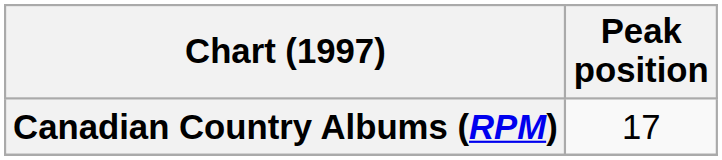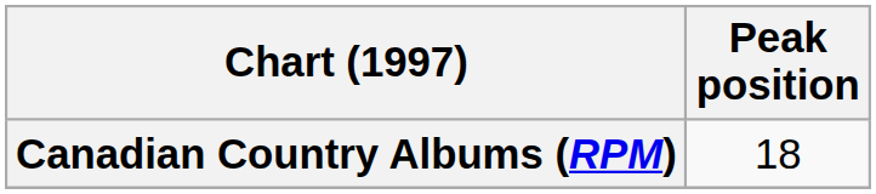Canadian Country Albums (RPM) | Peak position: 17 -> 18
